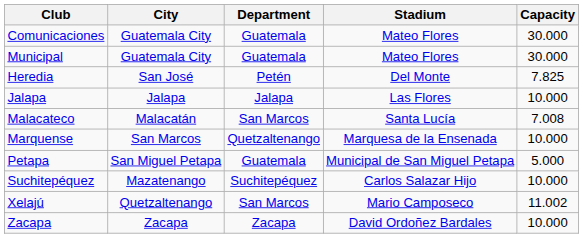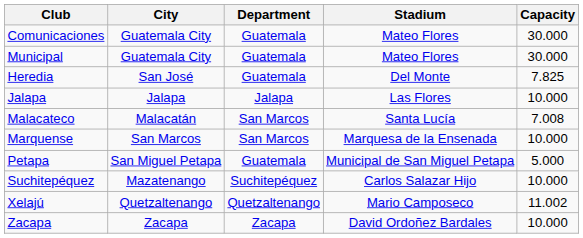Heredia | Department: Petén -> Guatemala
Marquense | Department: Quetzaltenango -> San Marcos
Xelajú | Department: San Marcos -> Quetzaltenango
